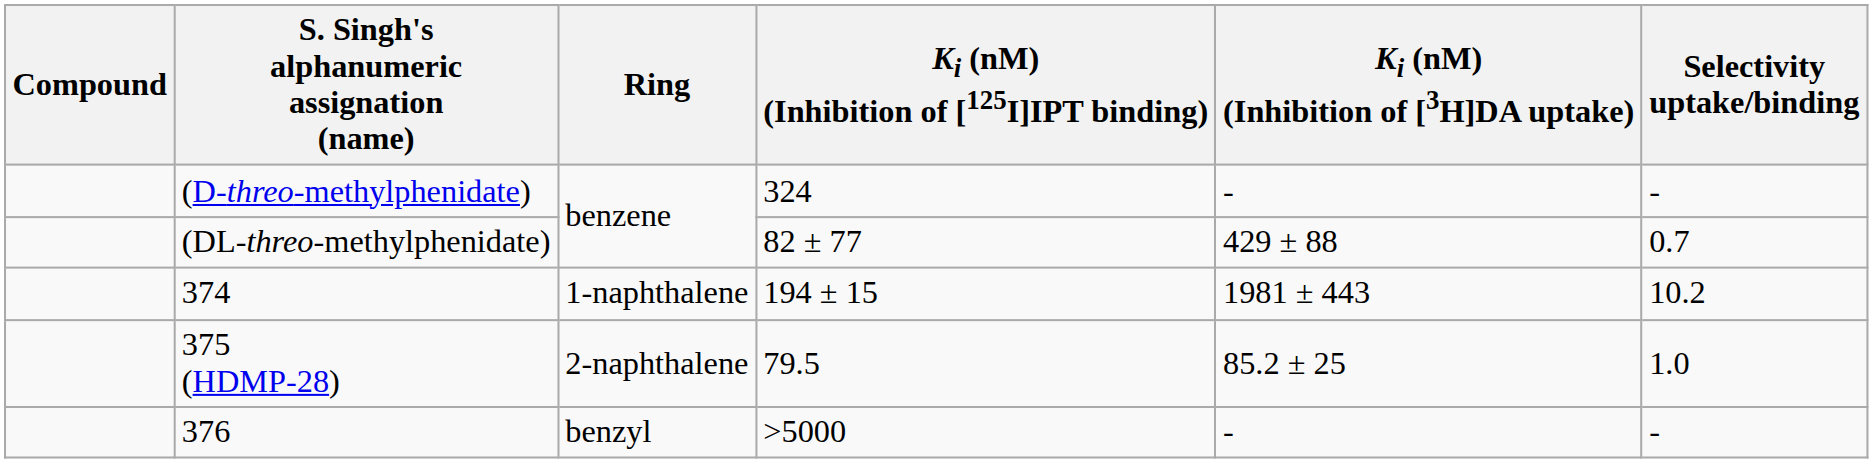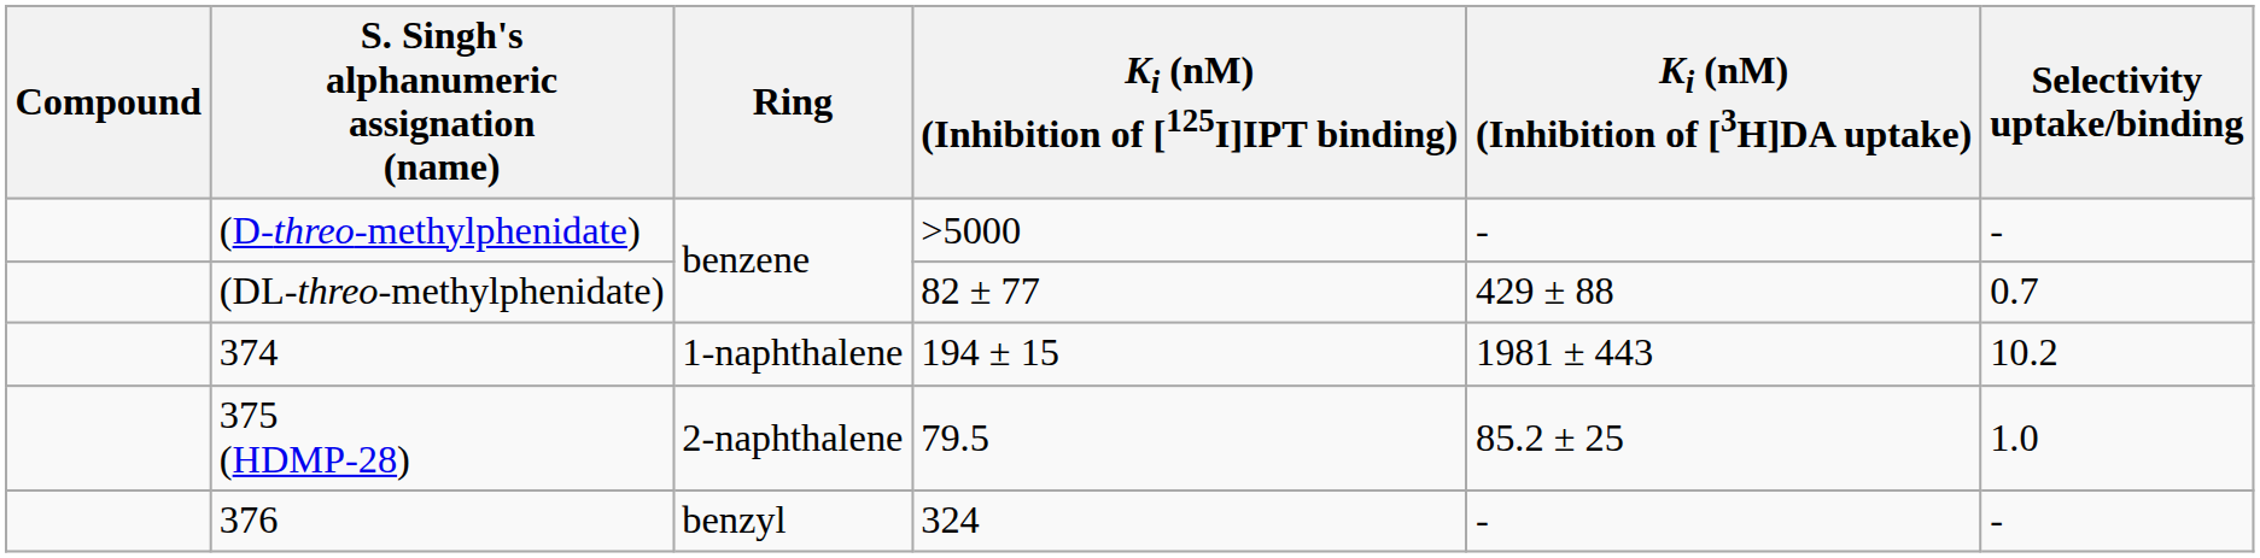(D-threo-methylphenidate) | Ki (nM) (Inhibition of [125I]IPT binding): 324 -> >5000
376 | Ki (nM) (Inhibition of [125I]IPT binding): >5000 -> 324
